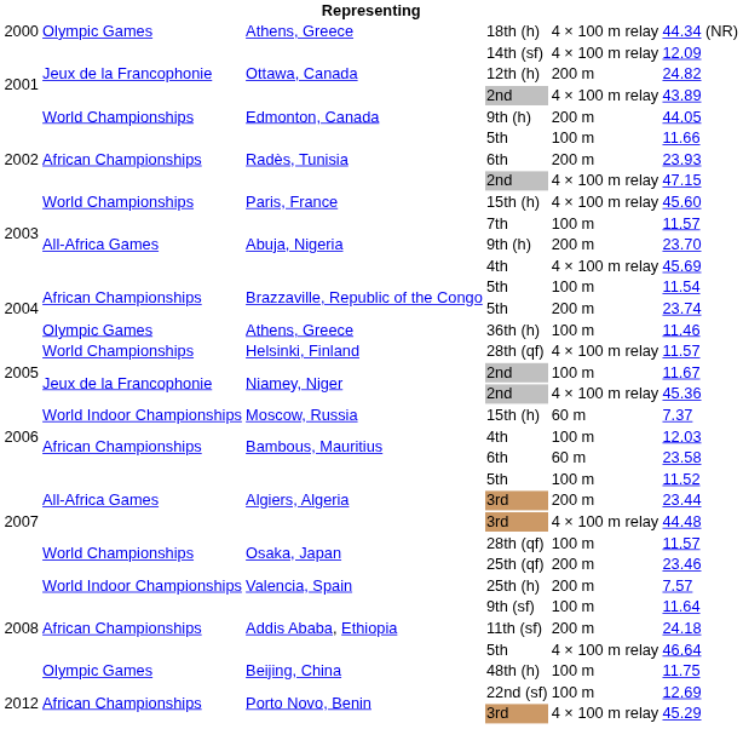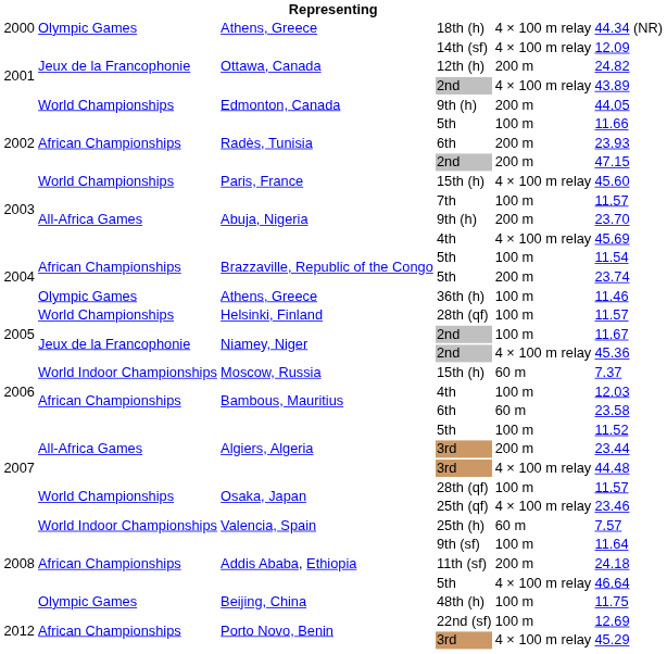Radès, Tunisia / 2nd | column 5: 4 × 100 m relay -> 200 m
Helsinki, Finland / 28th (qf) | column 5: 4 × 100 m relay -> 100 m
25th (qf) | column 5: 200 m -> 4 × 100 m relay
25th (h) | column 5: 200 m -> 60 m
